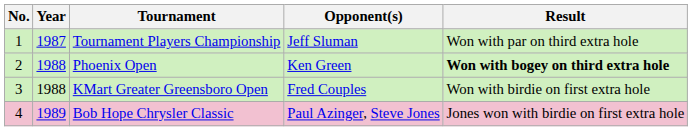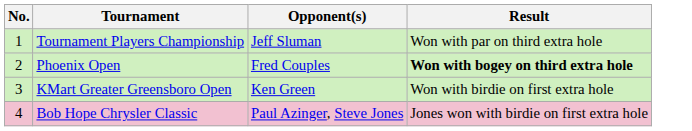- column: Year | 1987 | 1988 | 1988 | 1989
Phoenix Open | Opponent(s): Ken Green -> Fred Couples
KMart Greater Greensboro Open | Opponent(s): Fred Couples -> Ken Green
